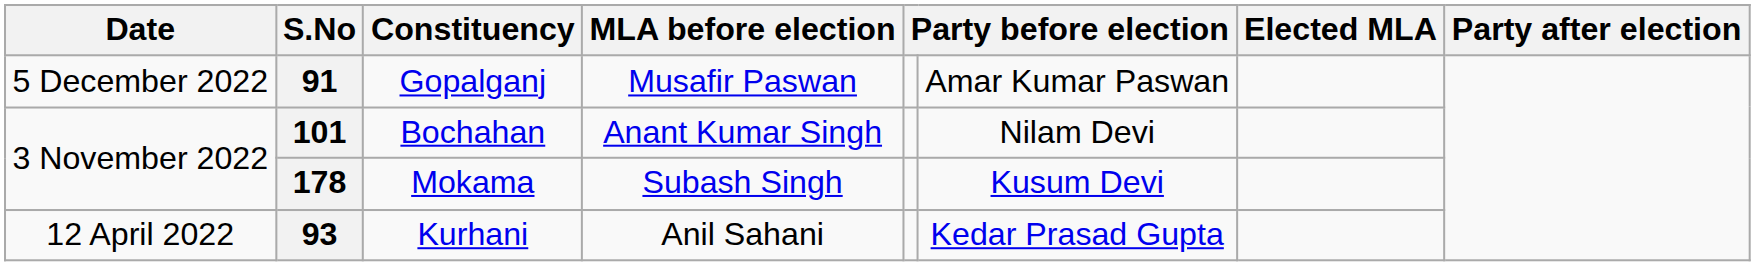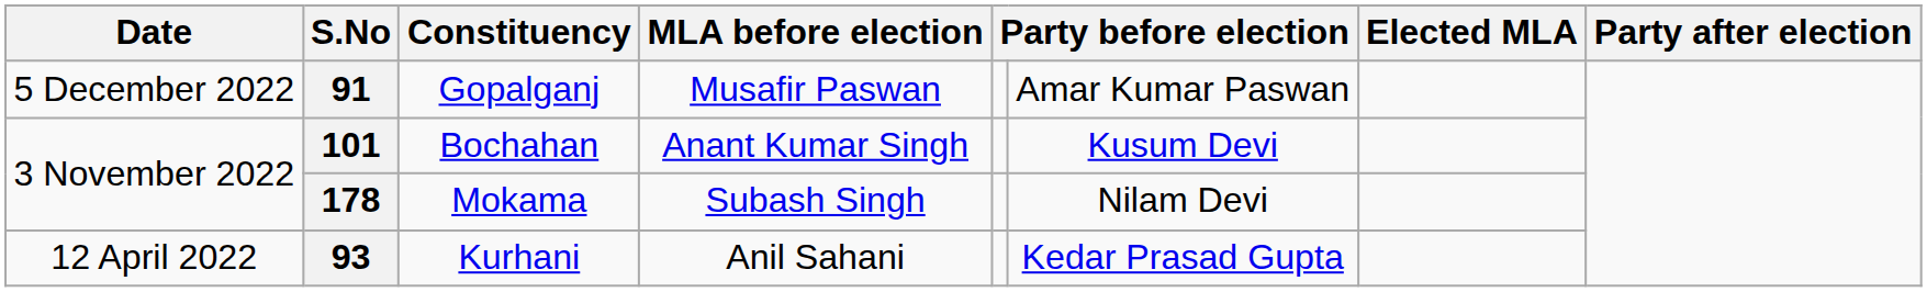101 | column 6: Nilam Devi -> Kusum Devi
178 | column 6: Kusum Devi -> Nilam Devi
